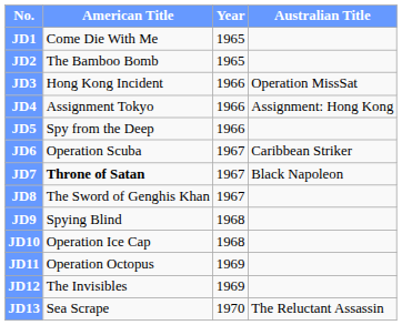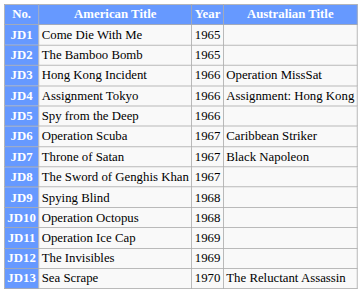JD7 | American Title: bold -> normal
JD10 | American Title: Operation Ice Cap -> Operation Octopus
JD11 | American Title: Operation Octopus -> Operation Ice Cap
